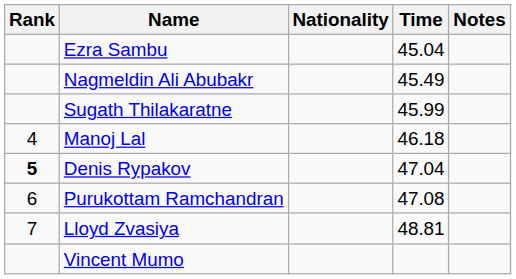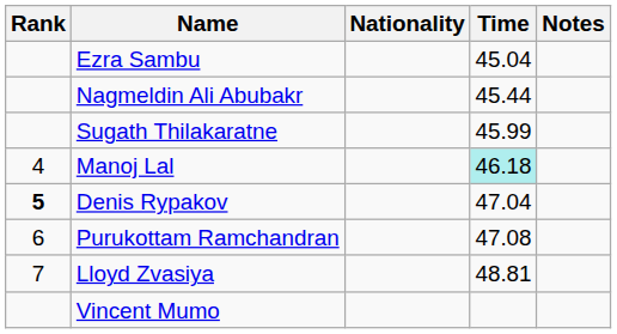Nagmeldin Ali Abubakr | Time: 45.49 -> 45.44
Manoj Lal | Time: no background -> paleturquoise background
